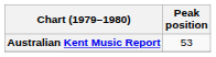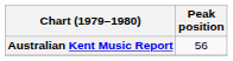Australian Kent Music Report | Peak position: 53 -> 56
